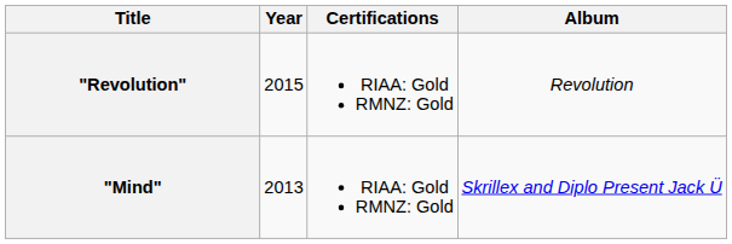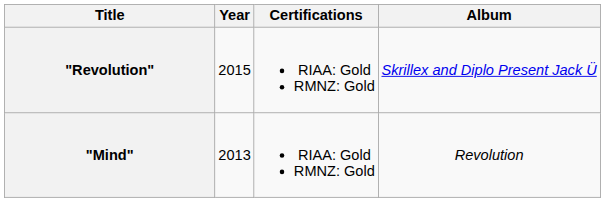"Revolution" | Album: Revolution -> Skrillex and Diplo Present Jack Ü
"Mind" | Album: Skrillex and Diplo Present Jack Ü -> Revolution
